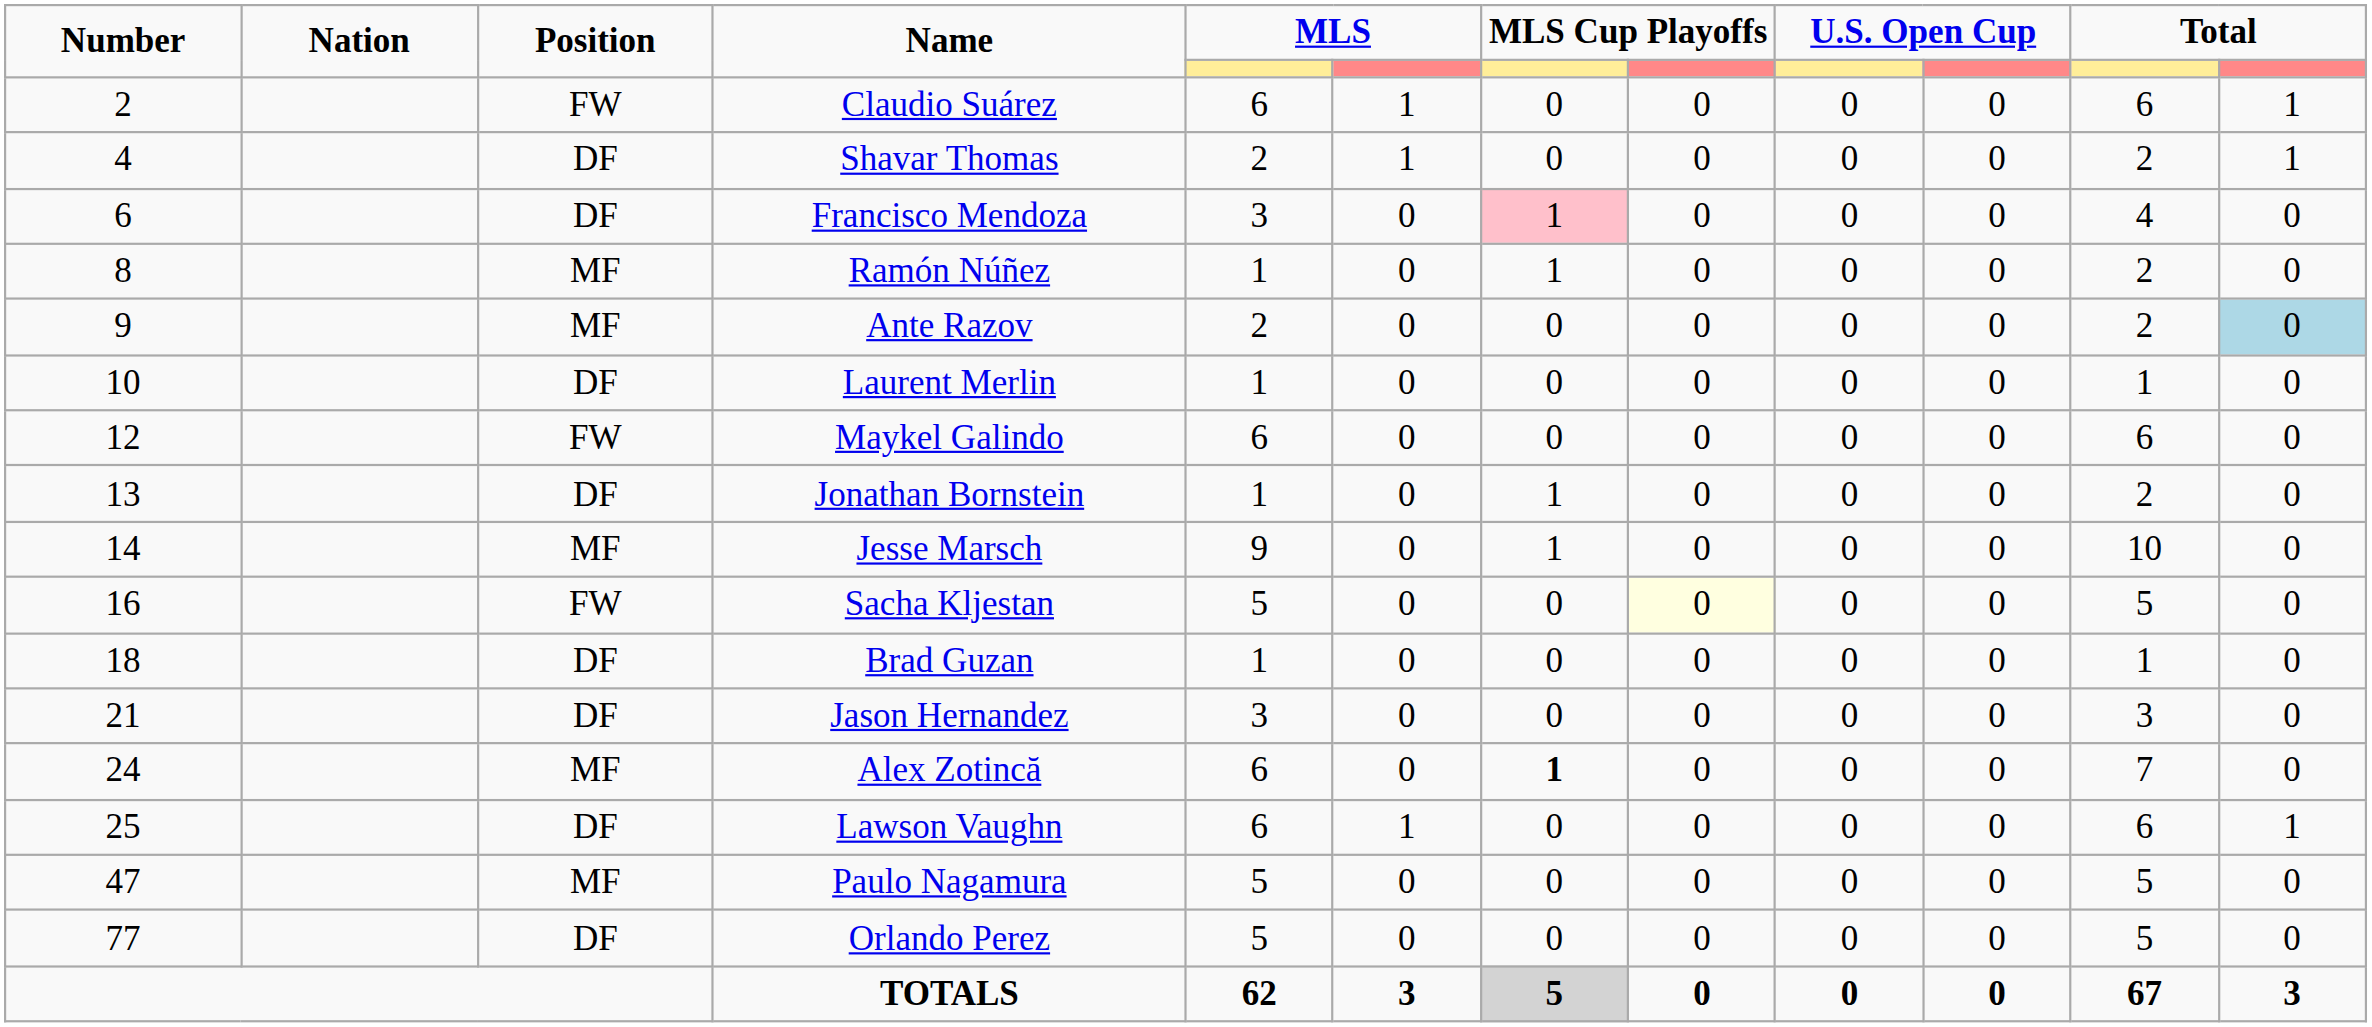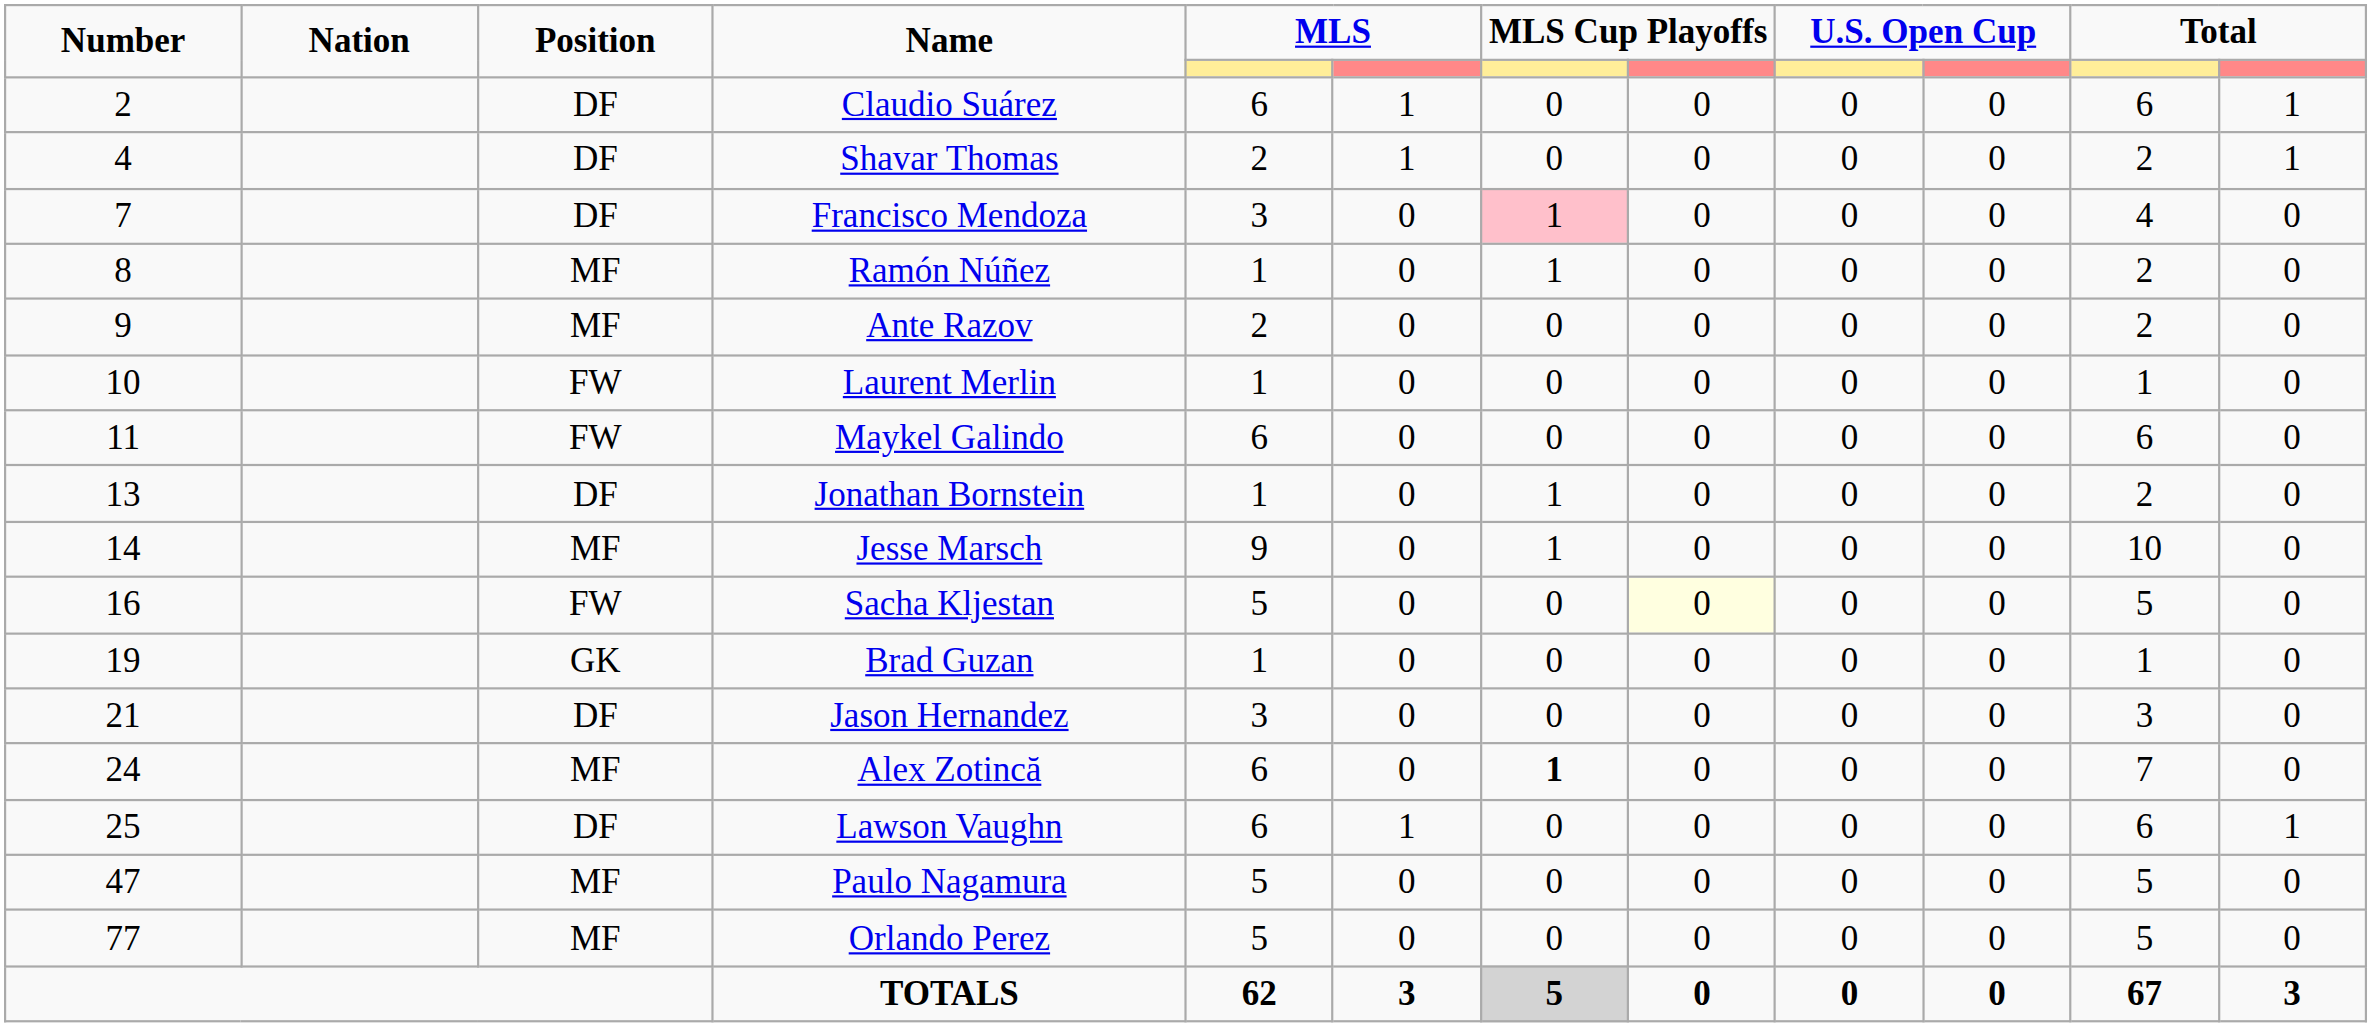Claudio Suárez | Position: FW -> DF
Francisco Mendoza | Number: 6 -> 7
Ante Razov | column 12: lightblue background -> no background
Laurent Merlin | Position: DF -> FW
Maykel Galindo | Number: 12 -> 11
Brad Guzan | Number: 18 -> 19
Brad Guzan | Position: DF -> GK
Orlando Perez | Position: DF -> MF
